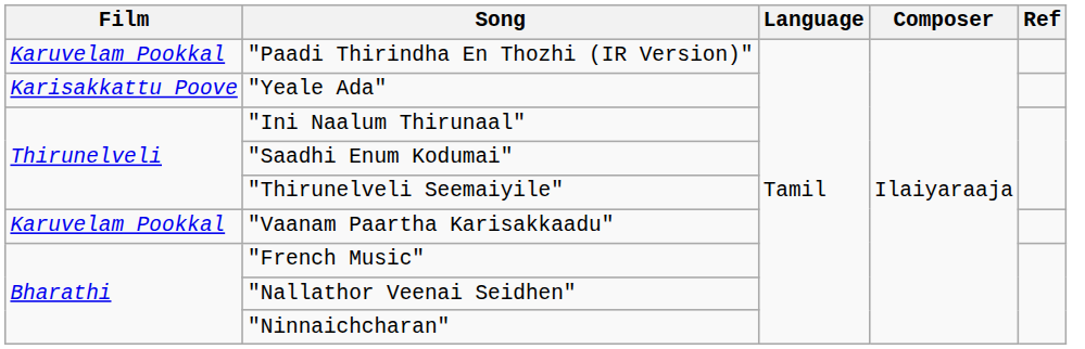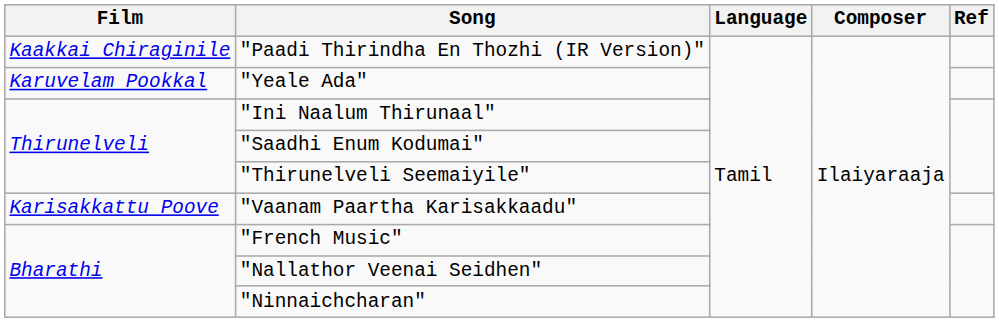"Paadi Thirindha En Thozhi (IR Version)" | Film: Karuvelam Pookkal -> Kaakkai Chiraginile
"Yeale Ada" | Film: Karisakkattu Poove -> Karuvelam Pookkal
"Vaanam Paartha Karisakkaadu" | Film: Karuvelam Pookkal -> Karisakkattu Poove
